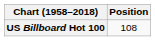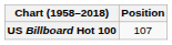US Billboard Hot 100 | Position: 108 -> 107
